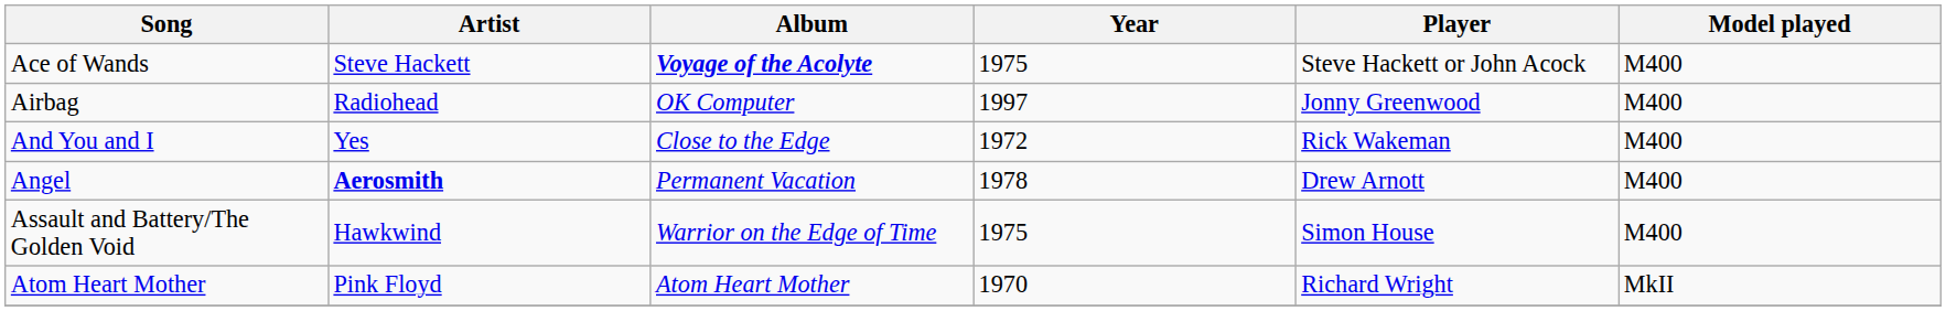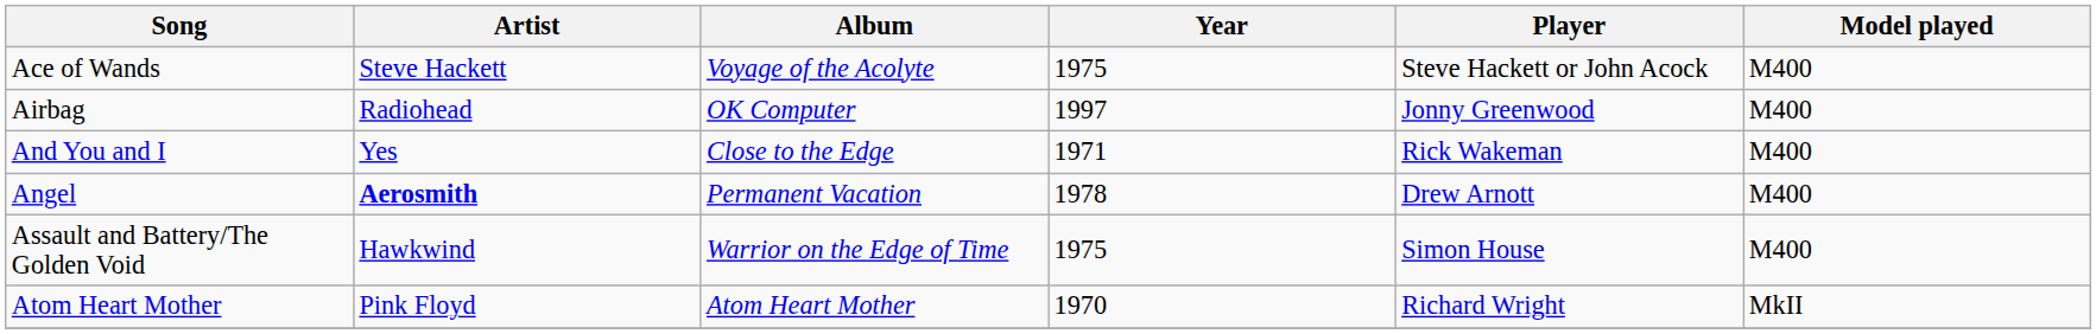Ace of Wands | Album: bold -> normal
And You and I | Year: 1972 -> 1971
